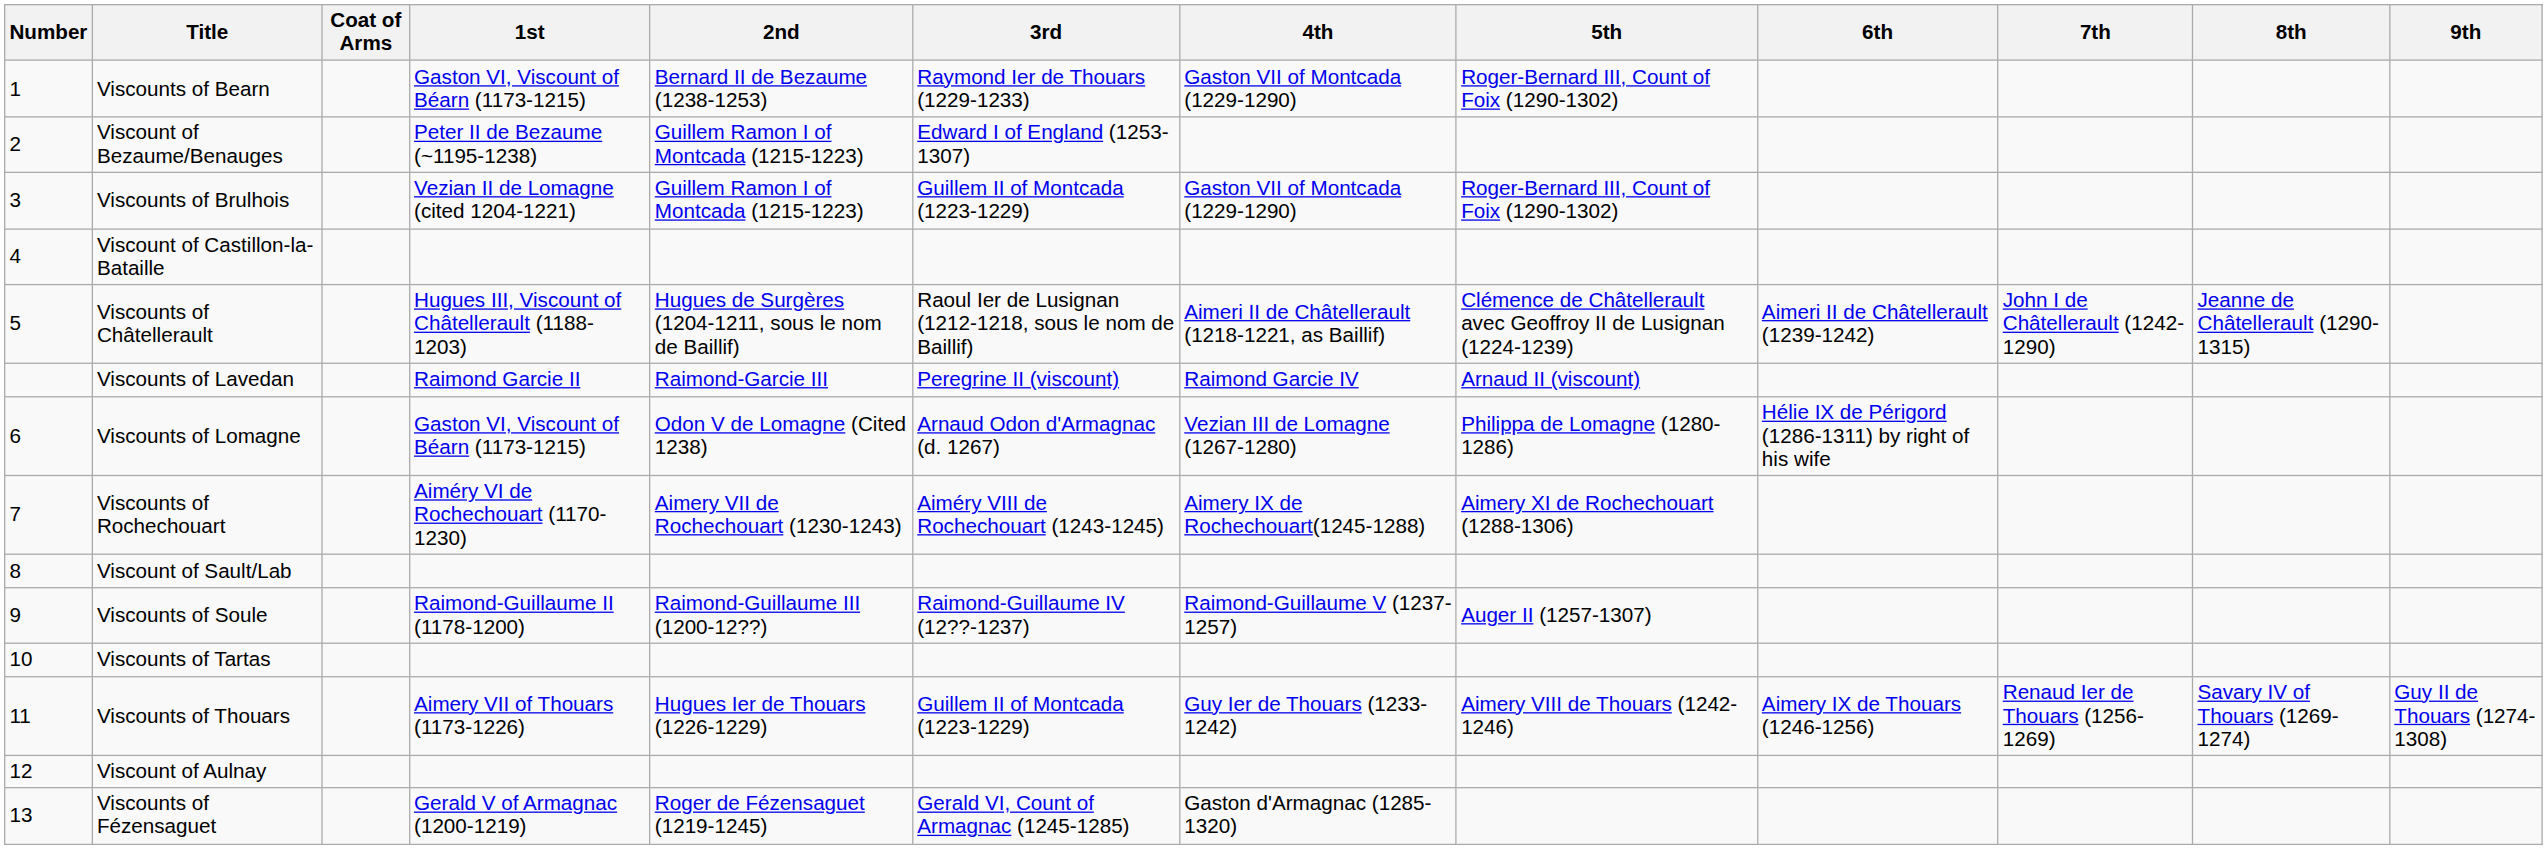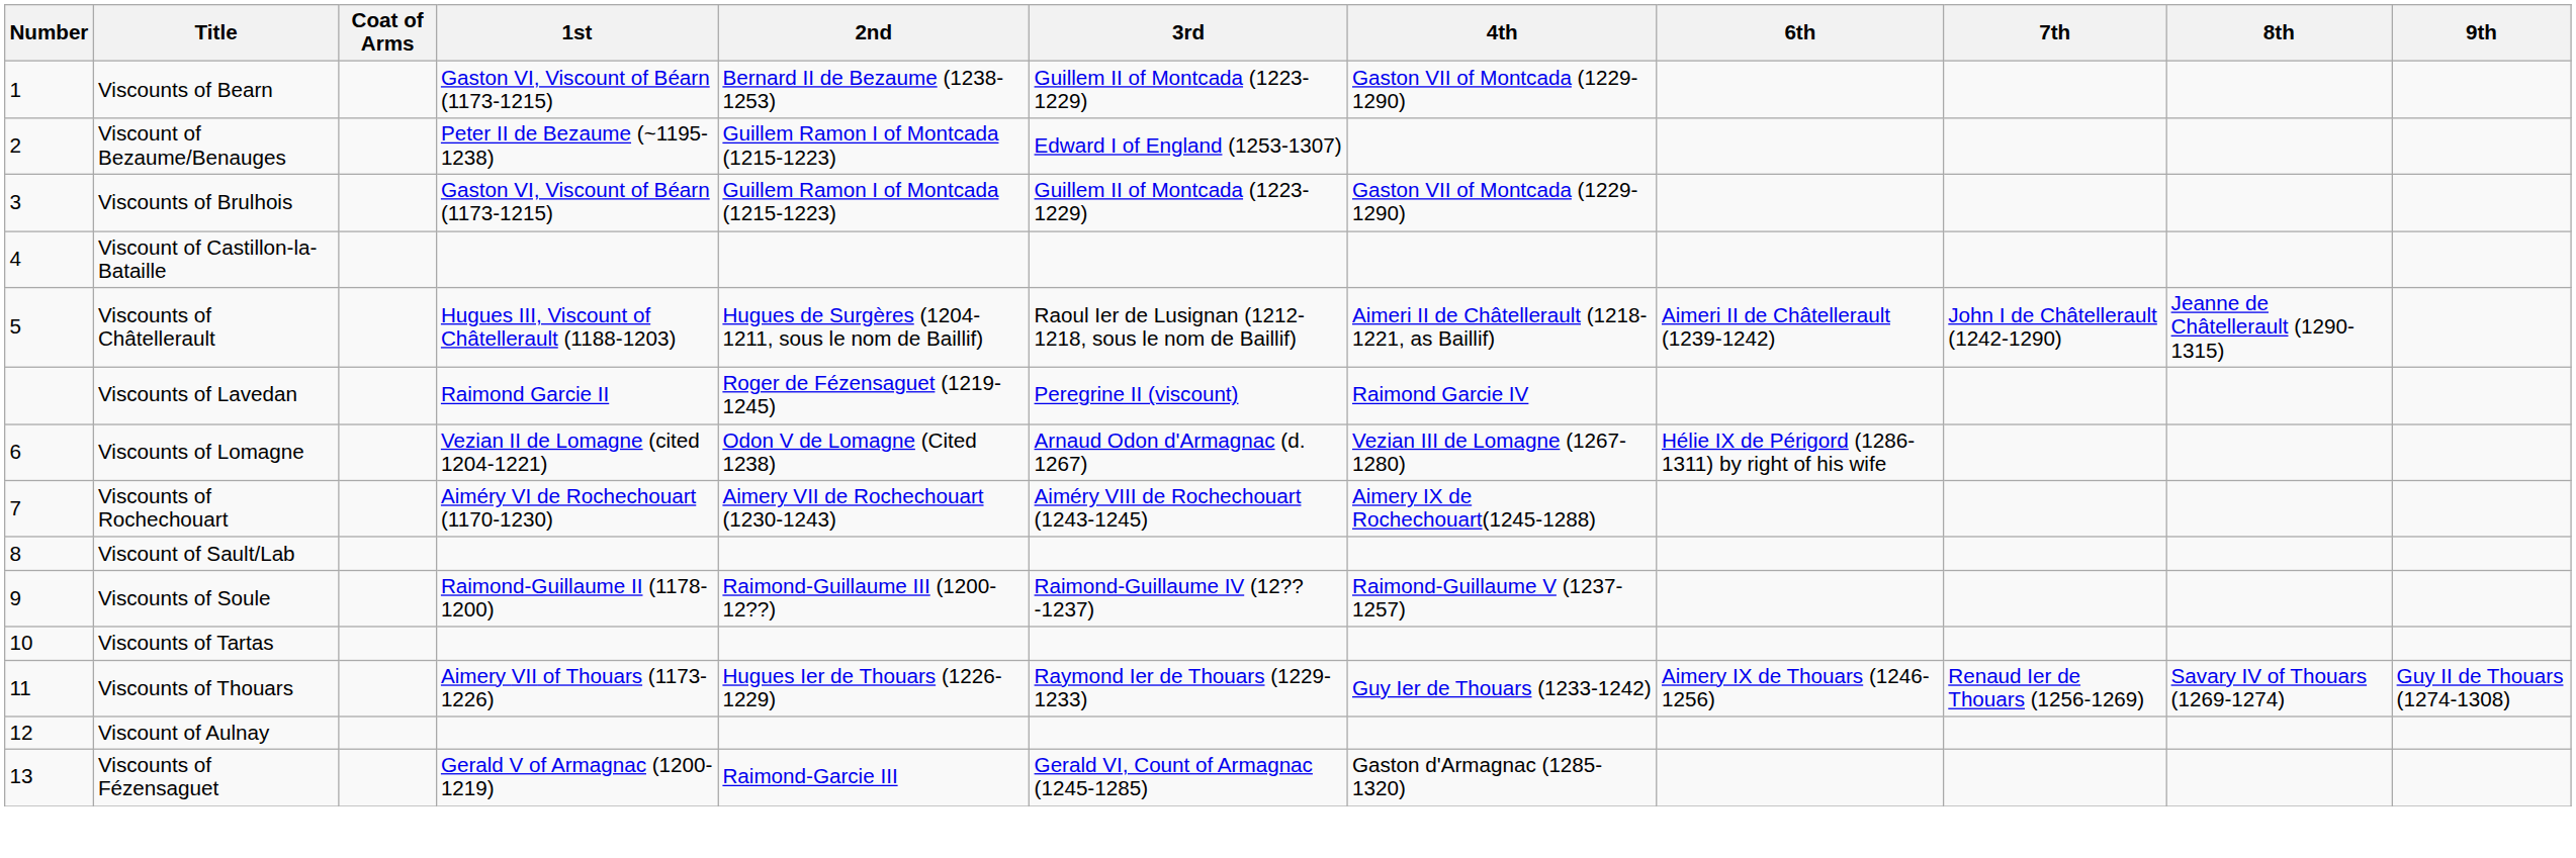- column: 5th | Roger-Bernard III, Count of Foix (1290-1302) | Roger-Bernard III, Count of Foix (1290-1302) | Clémence de Châtellerault avec Geoffroy II de Lusignan (1224-1239) | Arnaud II (viscount) | Philippa de Lomagne (1280-1286) | Aimery XI de Rochechouart (1288-1306) | Auger II (1257-1307) | Aimery VIII de Thouars (1242-1246)
Viscounts of Bearn | 3rd: Raymond Ier de Thouars (1229-1233) -> Guillem II of Montcada (1223-1229)
Viscounts of Brulhois | 1st: Vezian II de Lomagne (cited 1204-1221) -> Gaston VI, Viscount of Béarn (1173-1215)
Viscounts of Lavedan | 2nd: Raimond-Garcie III -> Roger de Fézensaguet (1219-1245)
Viscounts of Lomagne | 1st: Gaston VI, Viscount of Béarn (1173-1215) -> Vezian II de Lomagne (cited 1204-1221)
Viscounts of Thouars | 3rd: Guillem II of Montcada (1223-1229) -> Raymond Ier de Thouars (1229-1233)
Viscounts of Fézensaguet | 2nd: Roger de Fézensaguet (1219-1245) -> Raimond-Garcie III
